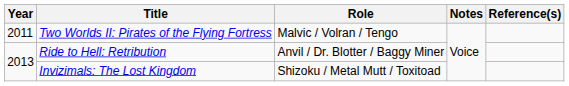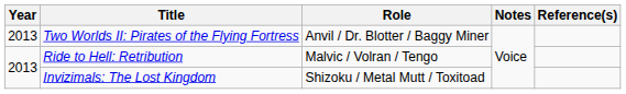Two Worlds II: Pirates of the Flying Fortress | Year: 2011 -> 2013
Two Worlds II: Pirates of the Flying Fortress | Role: Malvic / Volran / Tengo -> Anvil / Dr. Blotter / Baggy Miner
Ride to Hell: Retribution | Role: Anvil / Dr. Blotter / Baggy Miner -> Malvic / Volran / Tengo
